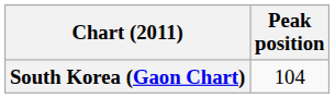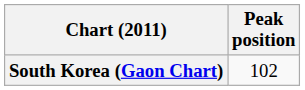South Korea (Gaon Chart) | Peak position: 104 -> 102
